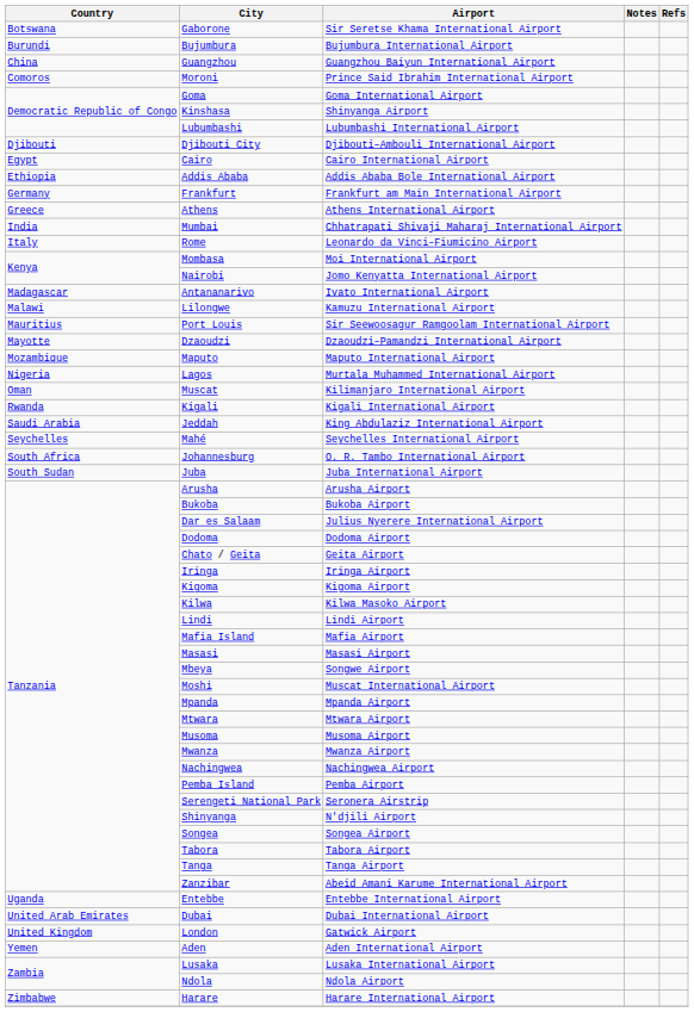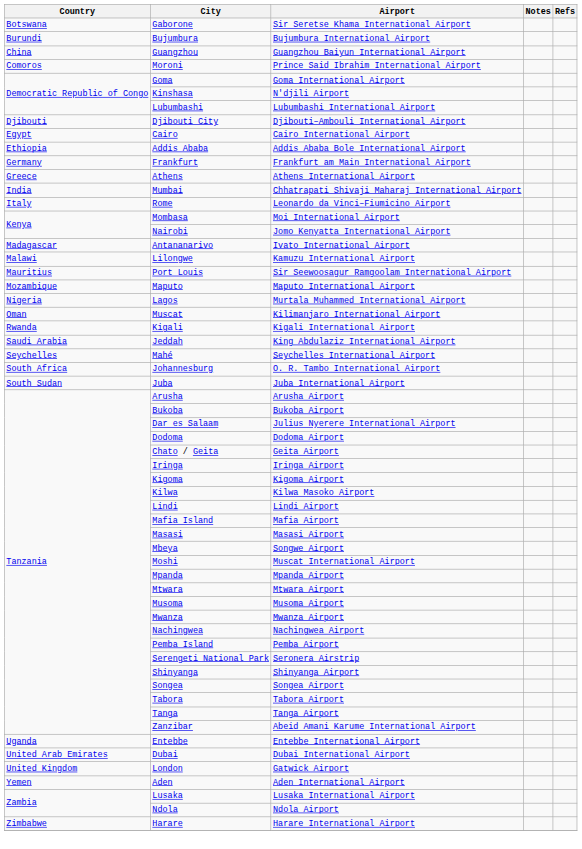Kinshasa | Airport: Shinyanga Airport -> N'djili Airport
- row: Mayotte | Dzaoudzi | Dzaoudzi–Pamandzi International Airport
Shinyanga | Airport: N'djili Airport -> Shinyanga Airport
